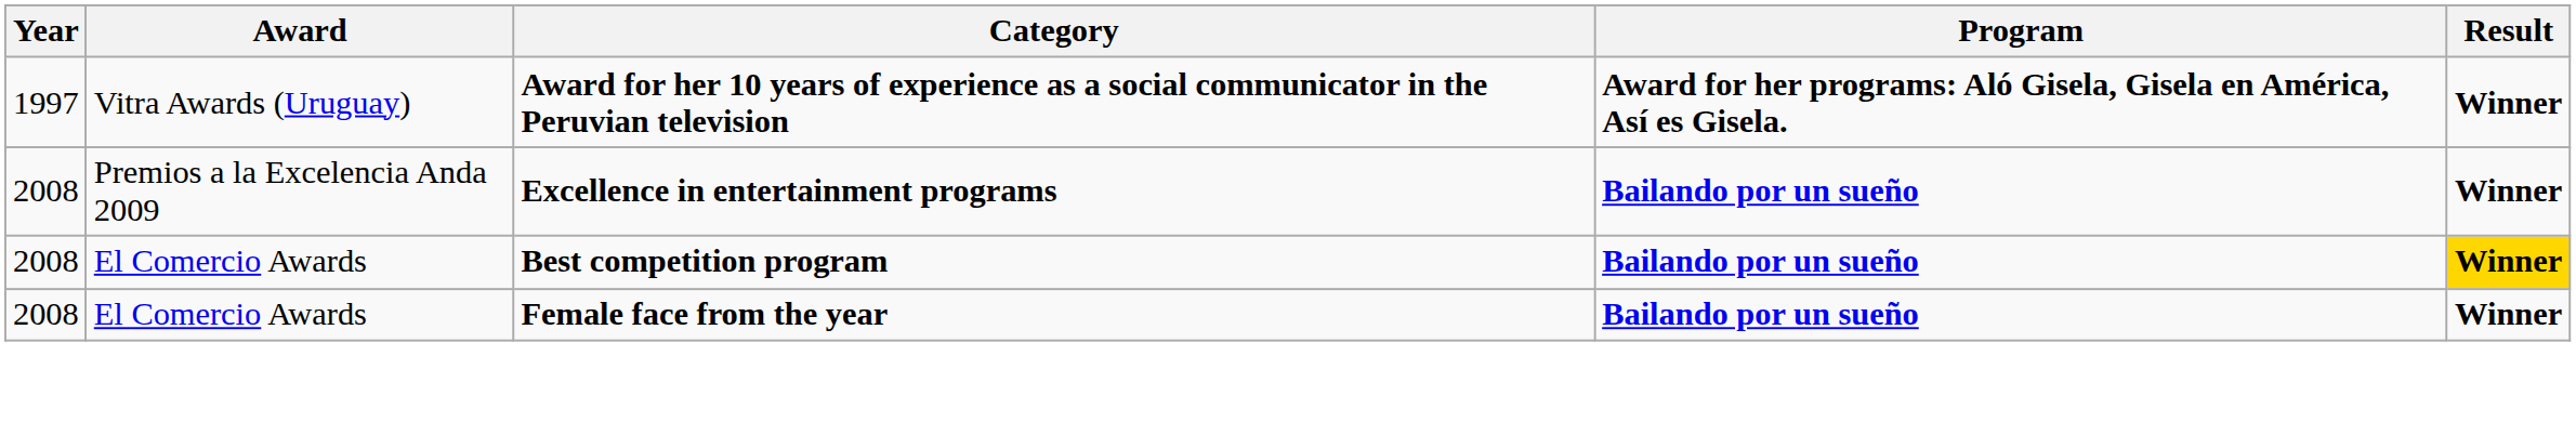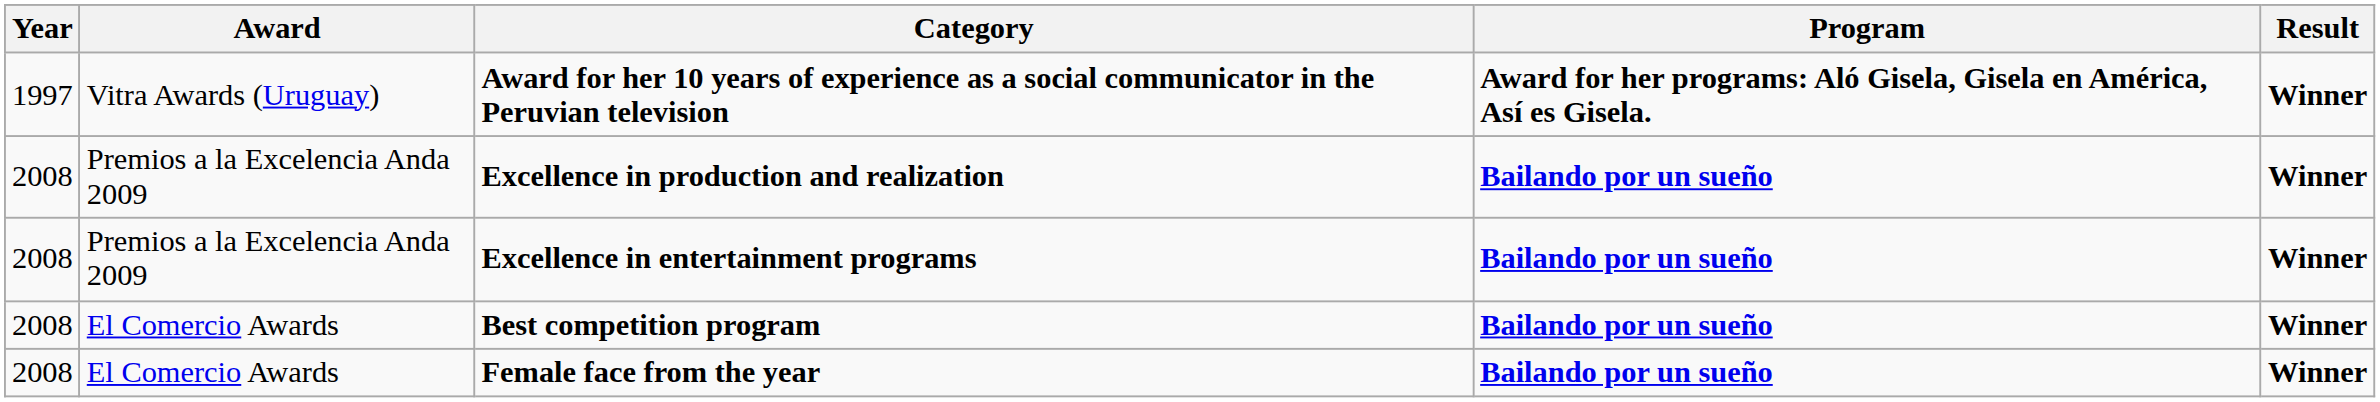+ row: 2008 | Premios a la Excelencia Anda 2009 | Excellence in production and realization | Bailando por un sueño | Winner
Best competition program | Result: gold background -> no background
